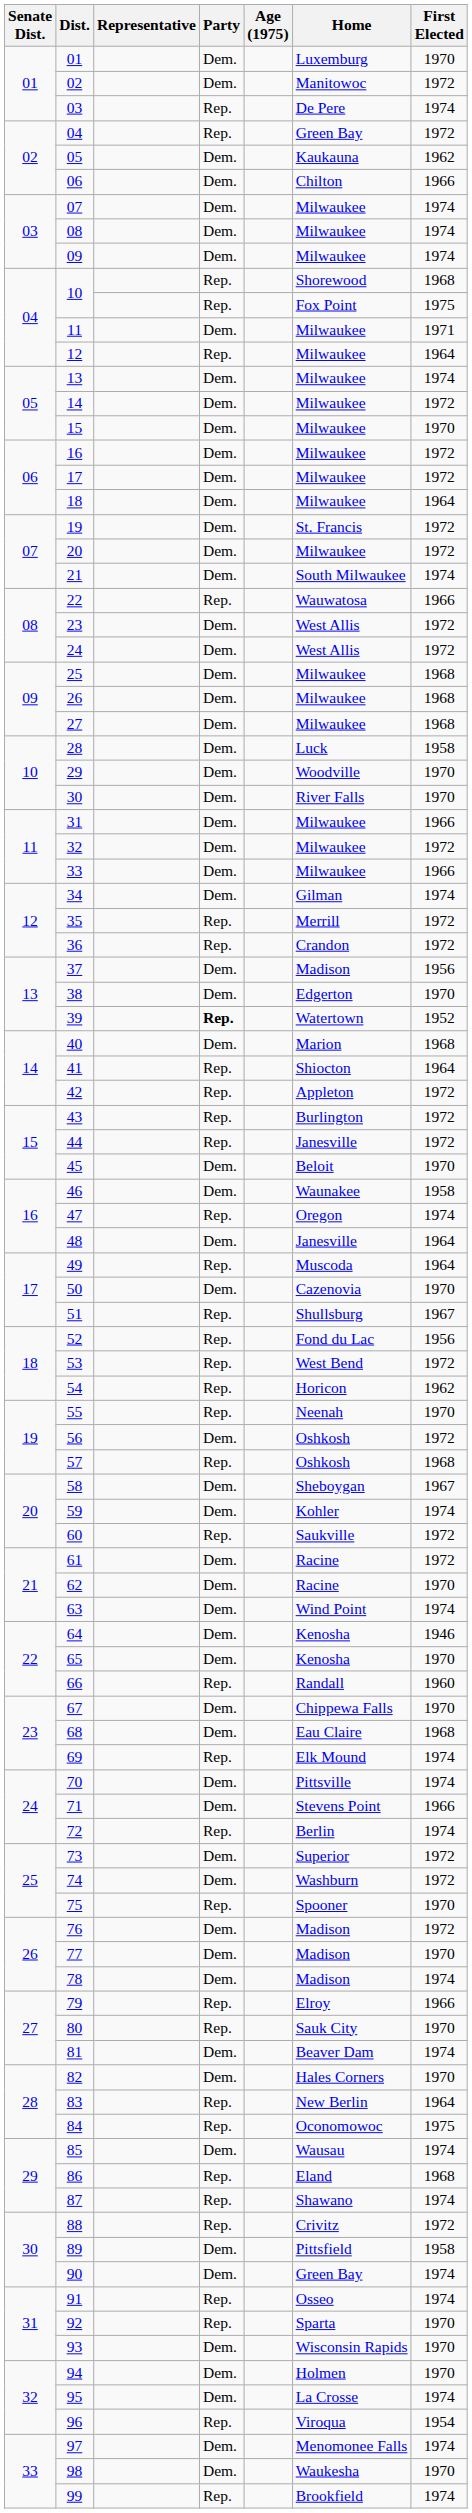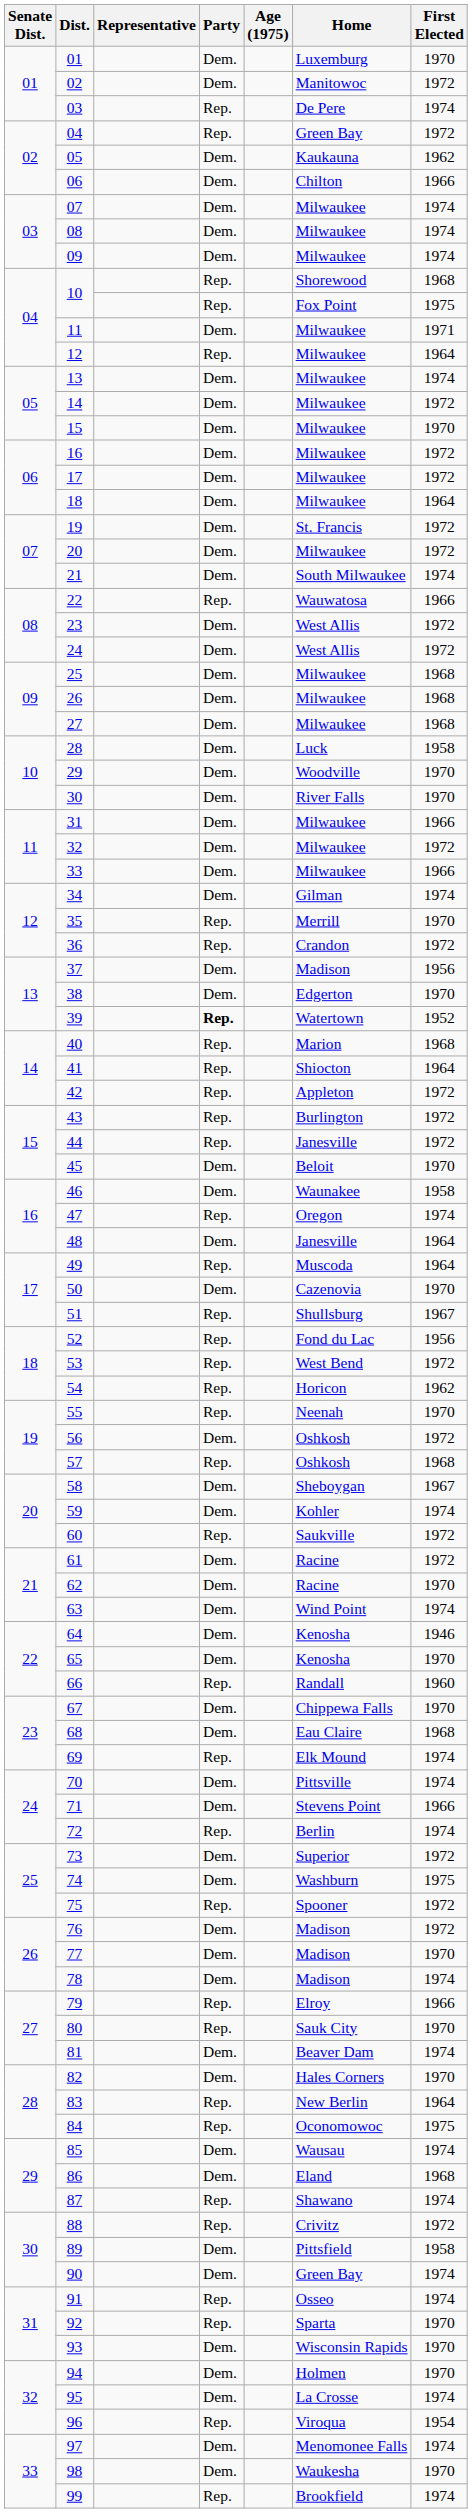35 | First Elected: 1972 -> 1970
40 | Party: Dem. -> Rep.
74 | First Elected: 1972 -> 1975
75 | First Elected: 1970 -> 1972
86 | Party: Rep. -> Dem.
